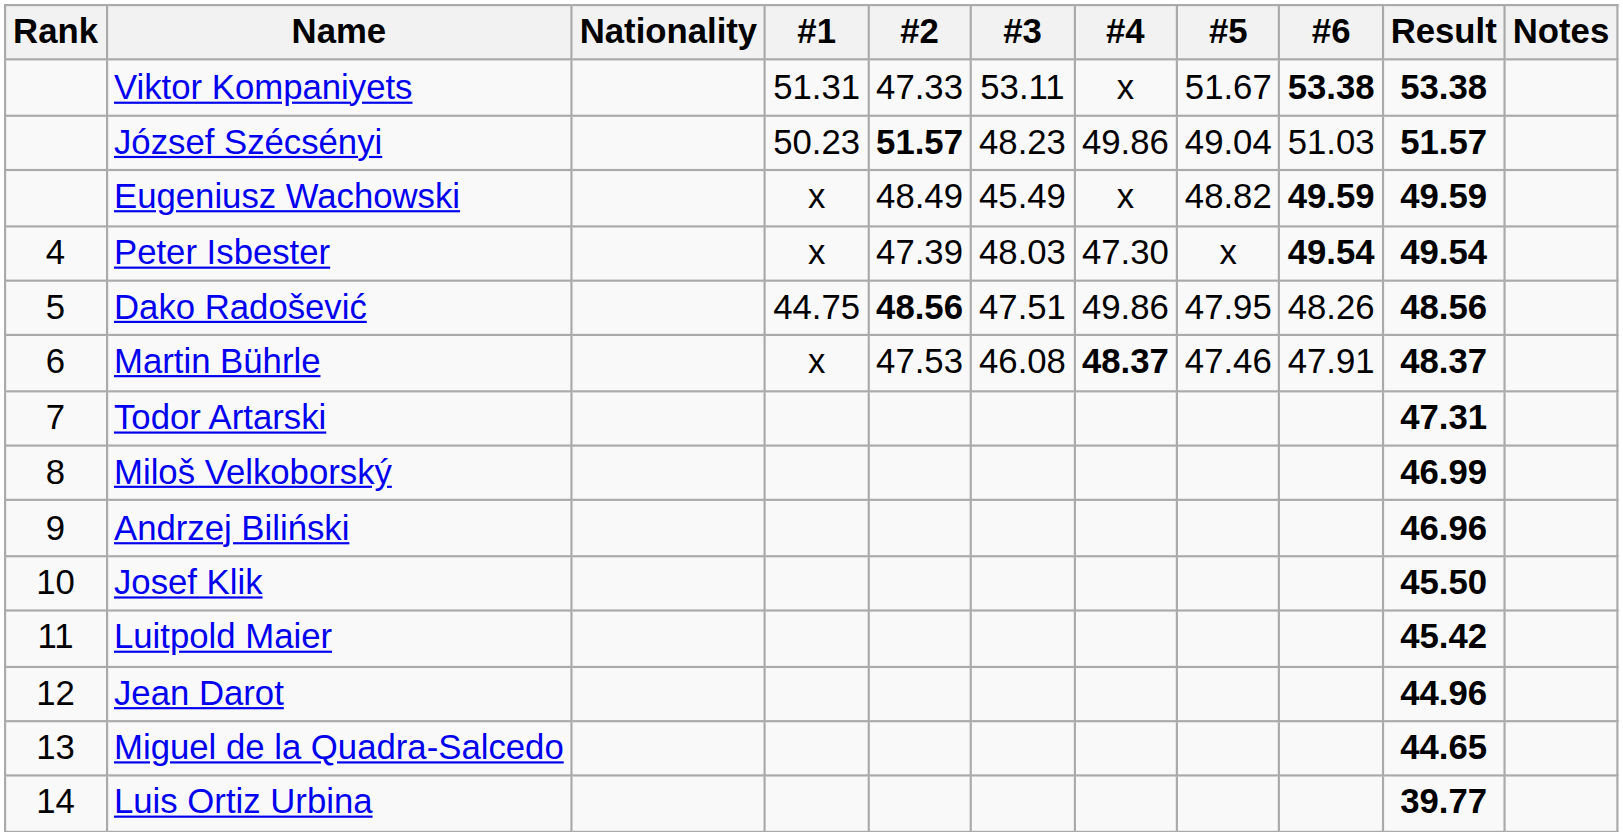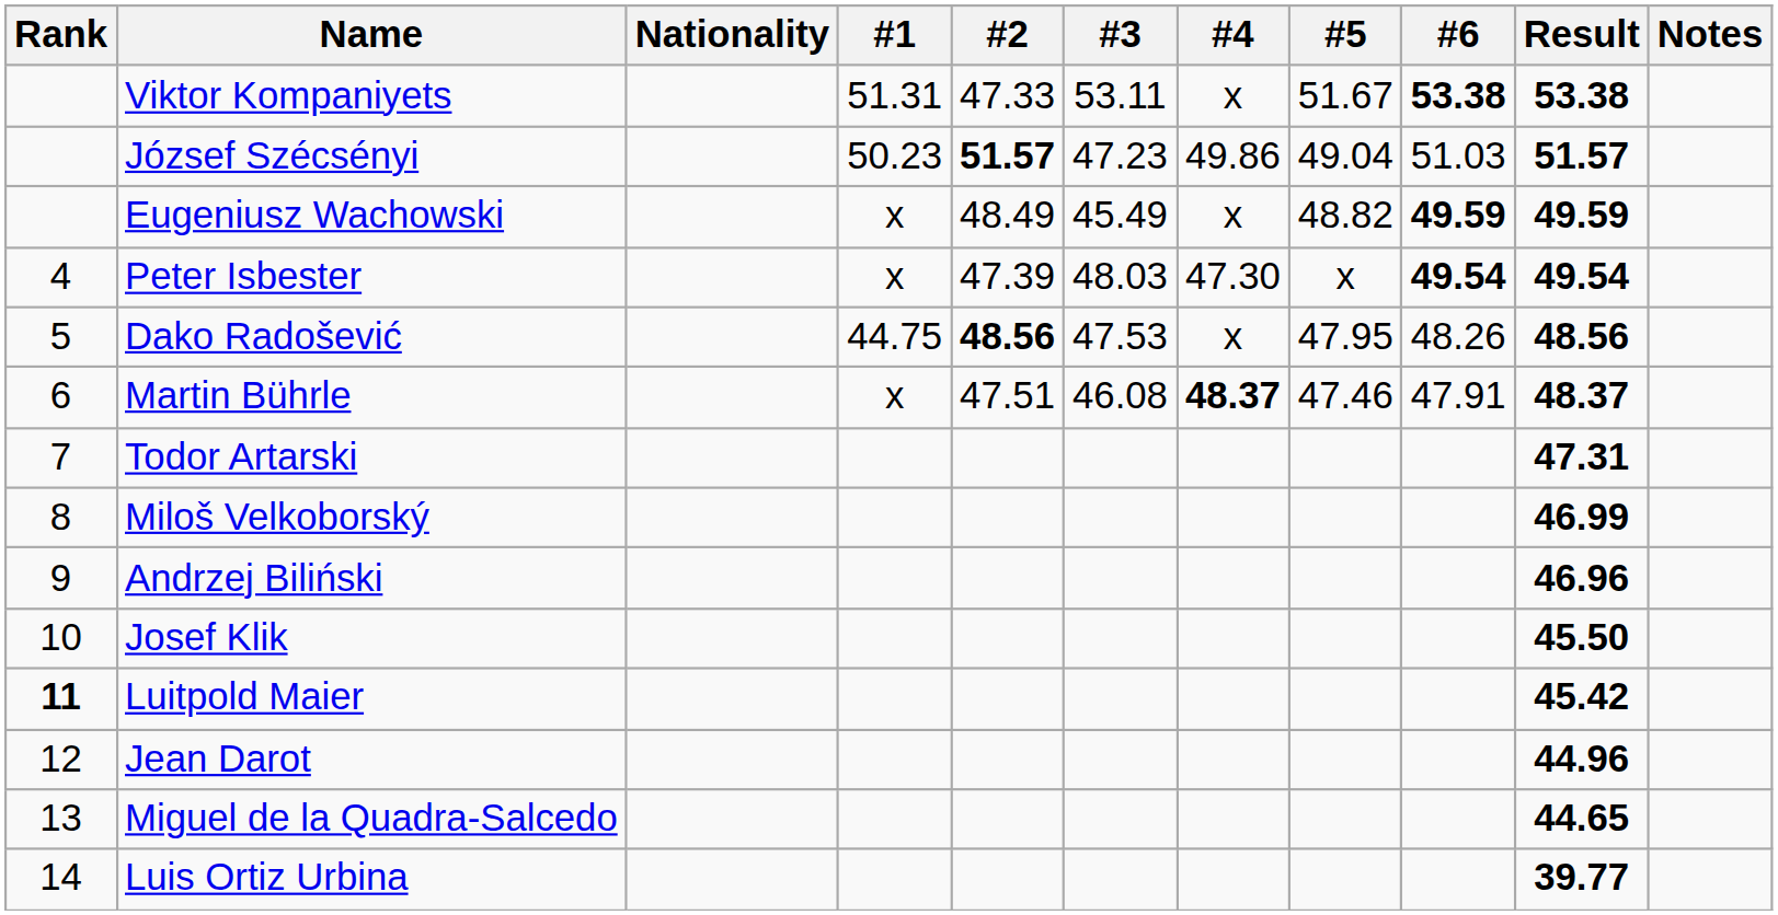József Szécsényi | #3: 48.23 -> 47.23
Dako Radošević | #3: 47.51 -> 47.53
Dako Radošević | #4: 49.86 -> x
Martin Bührle | #2: 47.53 -> 47.51
Luitpold Maier | Rank: normal -> bold
